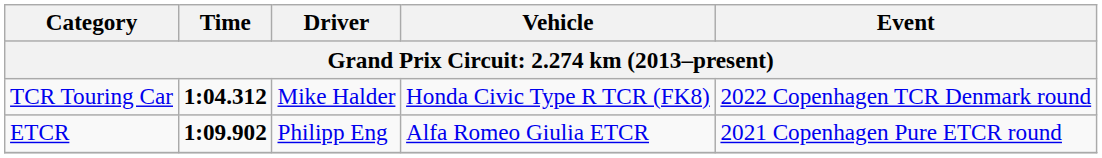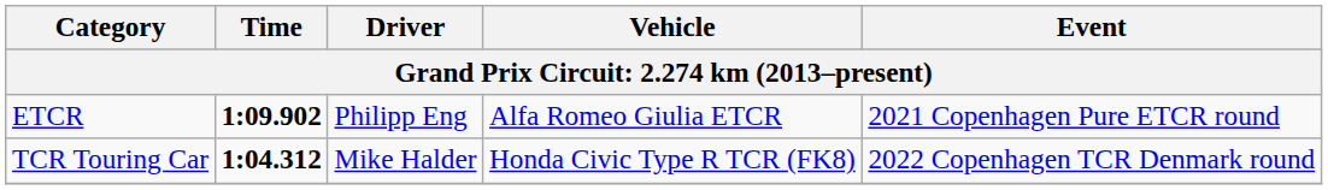rows swapped: TCR Touring Car <-> ETCR
